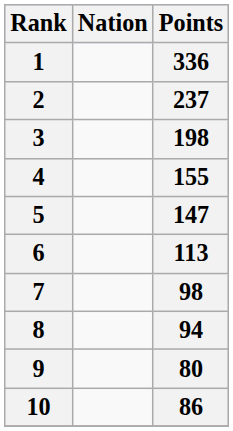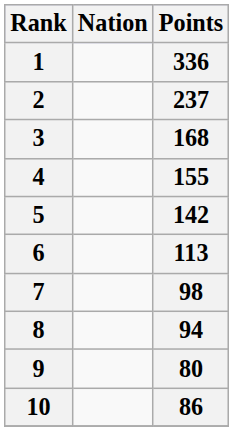3 | Points: 198 -> 168
5 | Points: 147 -> 142
